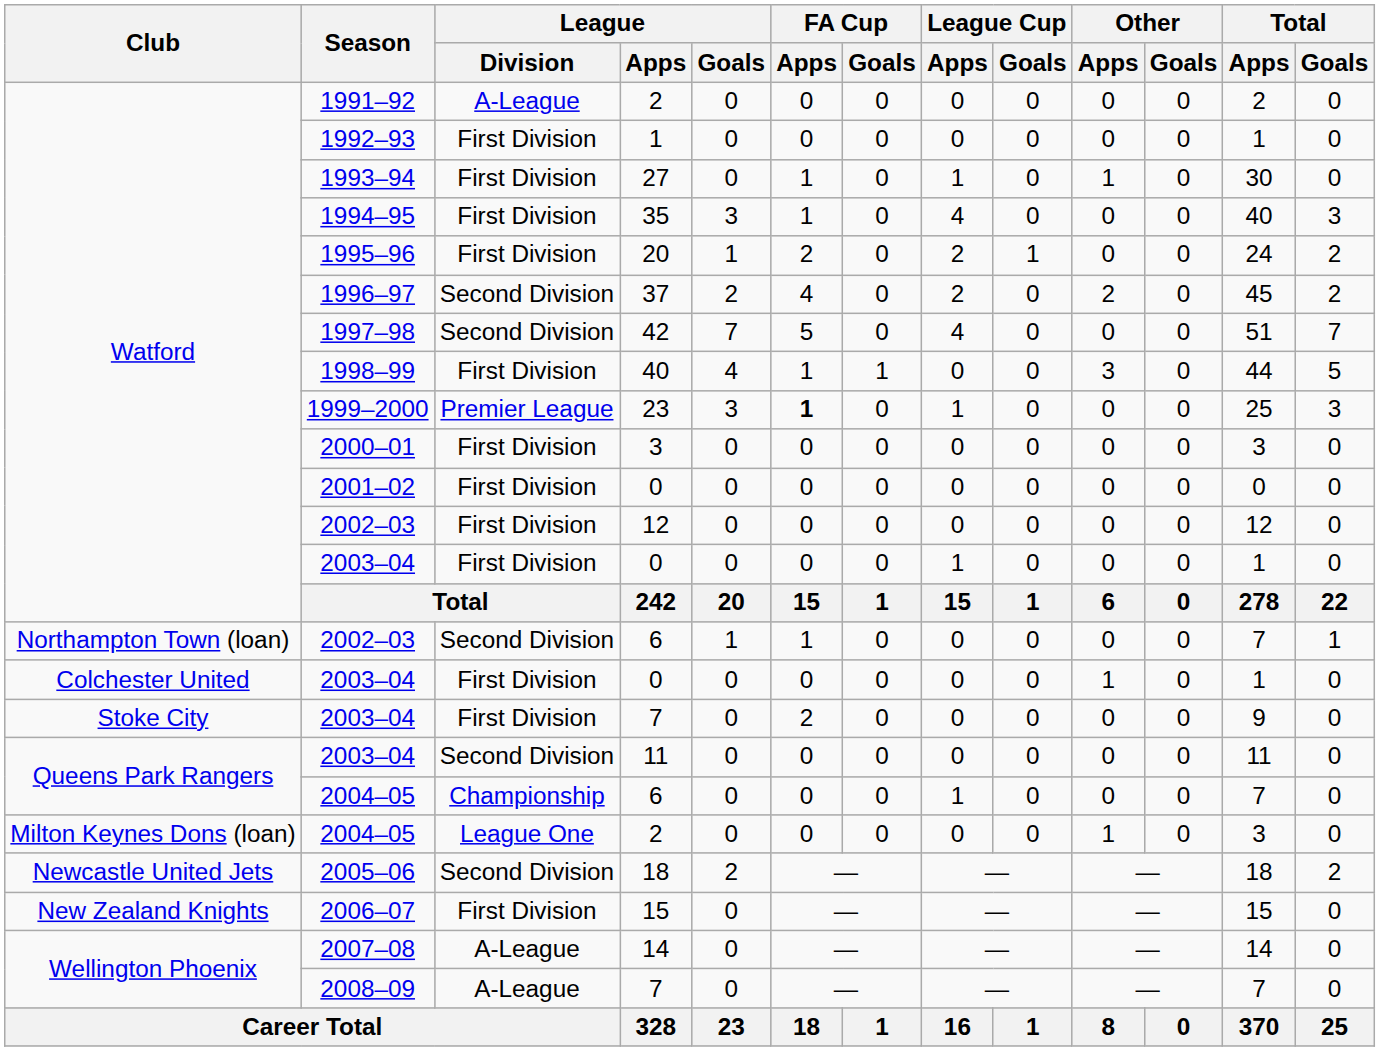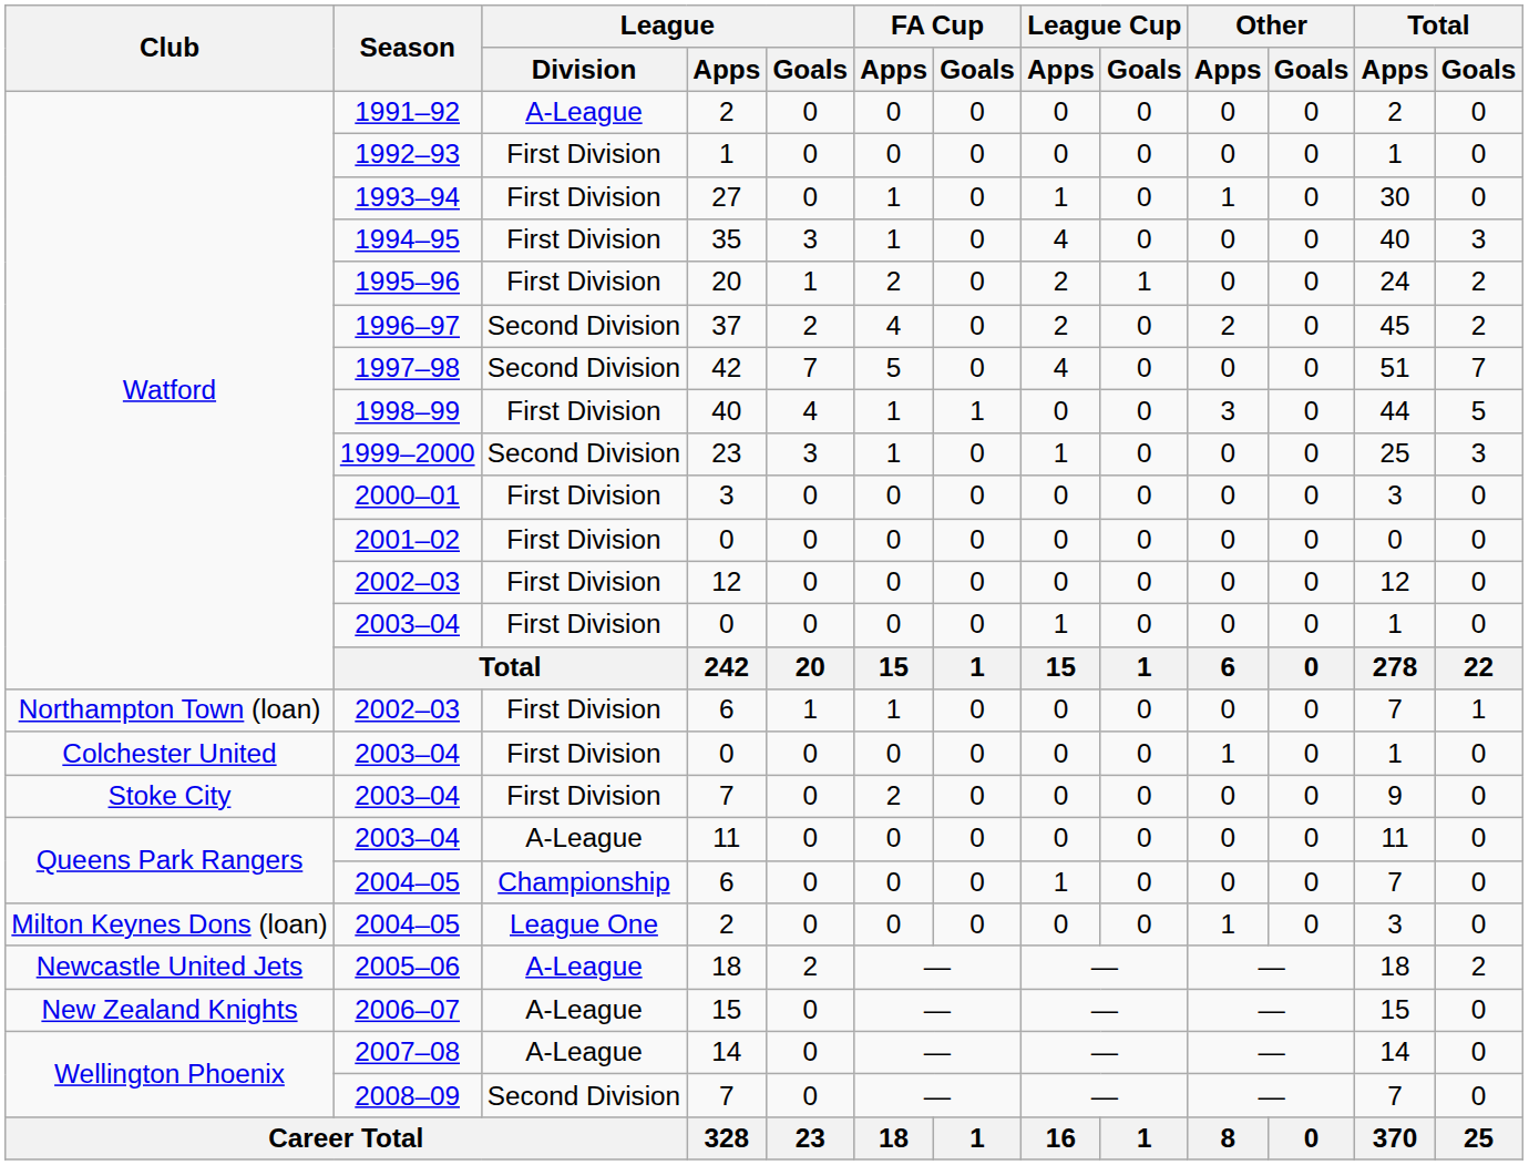1999–2000 | League / Division: Premier League -> Second Division
1999–2000 | FA Cup / Apps: bold -> normal
Northampton Town (loan) / 2002–03 | League / Division: Second Division -> First Division
Queens Park Rangers / 2003–04 | League / Division: Second Division -> A-League
2005–06 | League / Division: Second Division -> A-League
2006–07 | League / Division: First Division -> A-League
2008–09 | League / Division: A-League -> Second Division
